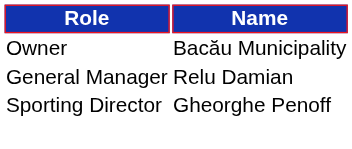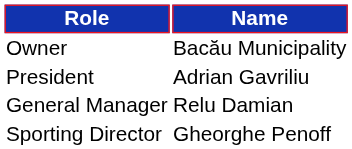+ row: President | Adrian Gavriliu
